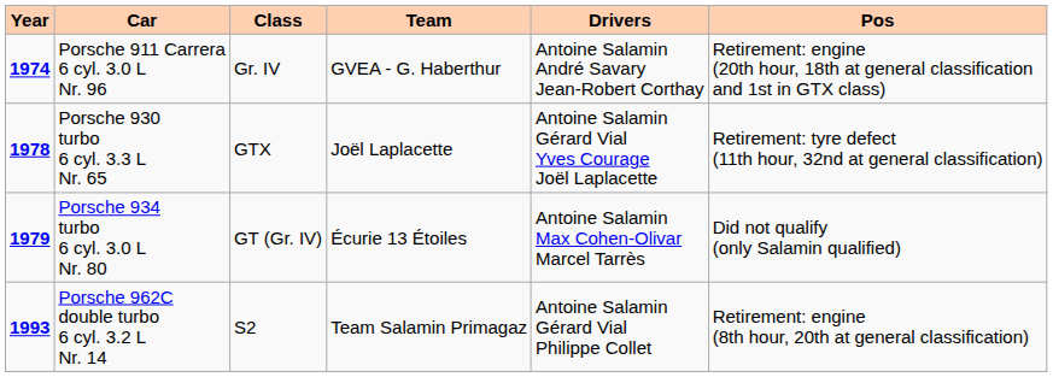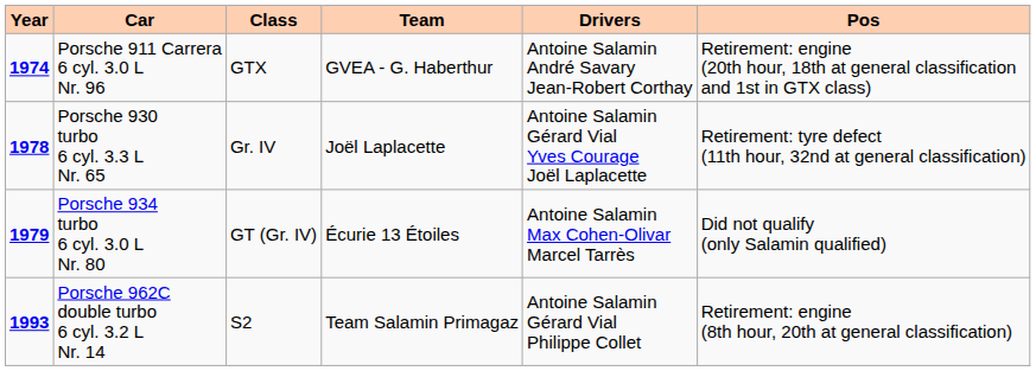Porsche 911 Carrera 6 cyl. 3.0 L Nr. 96 | Class: Gr. IV -> GTX
Porsche 930 turbo 6 cyl. 3.3 L Nr. 65 | Class: GTX -> Gr. IV
